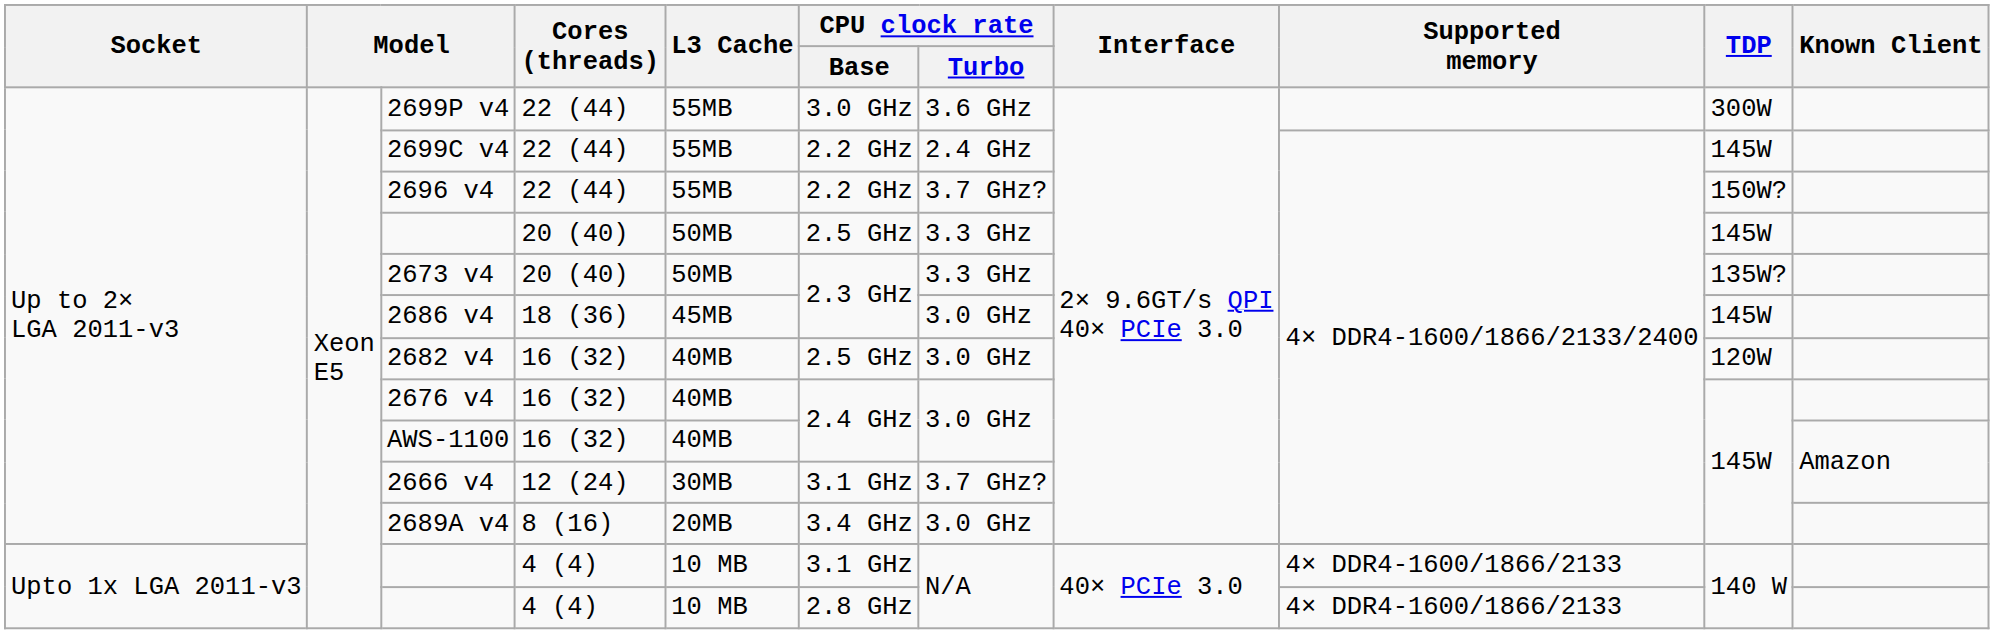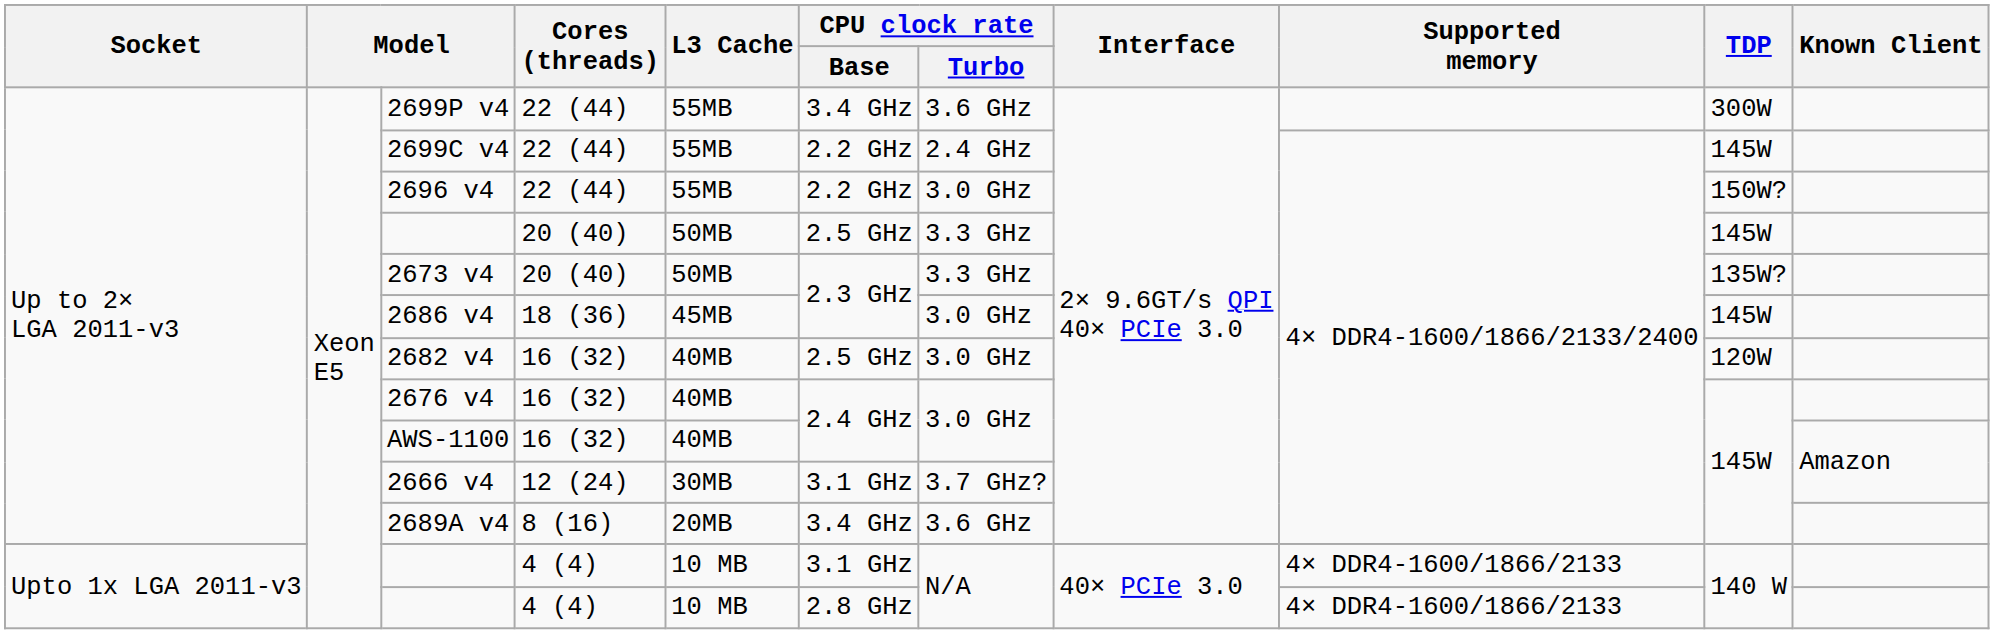2699P v4 | CPU clock rate / Base: 3.0 GHz -> 3.4 GHz
2696 v4 | CPU clock rate / Turbo: 3.7 GHz? -> 3.0 GHz
2689A v4 | CPU clock rate / Turbo: 3.0 GHz -> 3.6 GHz
